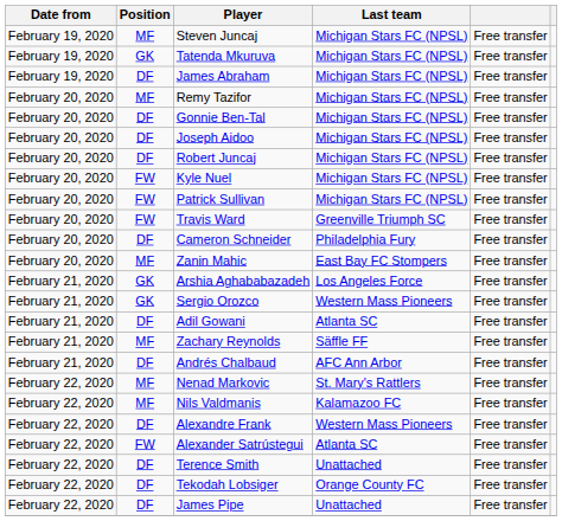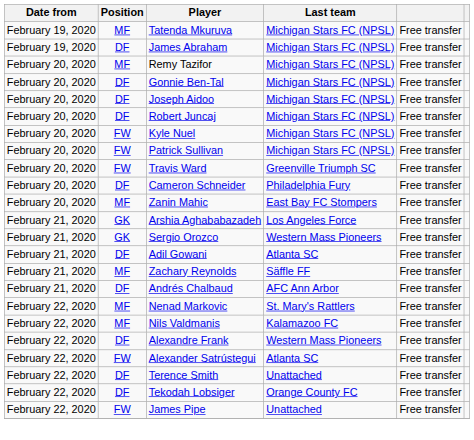- row: February 19, 2020 | MF | Steven Juncaj | Michigan Stars FC (NPSL) | Free transfer
Tatenda Mkuruva | Position: GK -> MF
James Pipe | Position: DF -> FW
